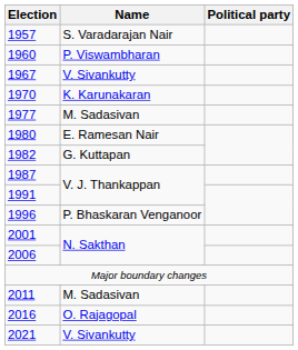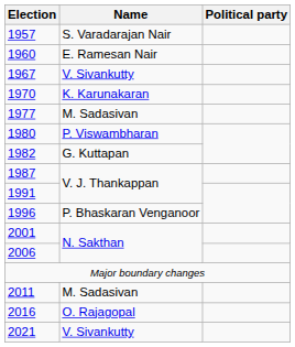1960 | Name: P. Viswambharan -> E. Ramesan Nair
1980 | Name: E. Ramesan Nair -> P. Viswambharan
